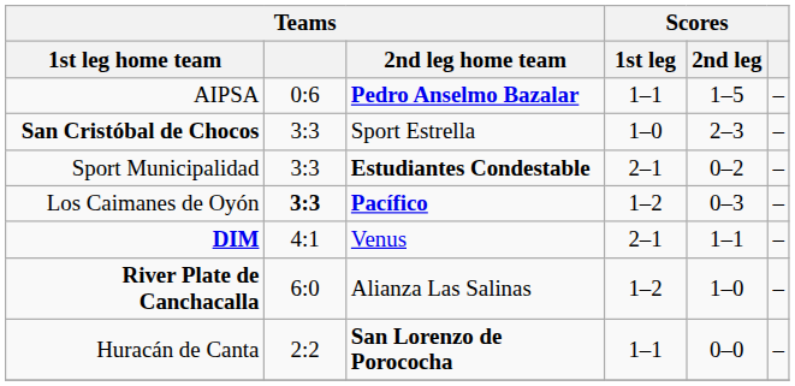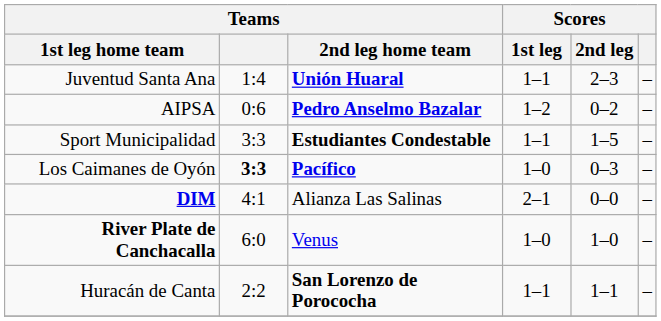+ row: Juventud Santa Ana | 1:4 | Unión Huaral | 1–1 | 2–3 | –
AIPSA | Scores / 1st leg: 1–1 -> 1–2
AIPSA | Scores / 2nd leg: 1–5 -> 0–2
- row: San Cristóbal de Chocos | 3:3 | Sport Estrella | 1–0 | 2–3 | –
Sport Municipalidad | Scores / 1st leg: 2–1 -> 1–1
Sport Municipalidad | Scores / 2nd leg: 0–2 -> 1–5
Los Caimanes de Oyón | Scores / 1st leg: 1–2 -> 1–0
DIM | Teams / 2nd leg home team: Venus -> Alianza Las Salinas
DIM | Scores / 2nd leg: 1–1 -> 0–0
River Plate de Canchacalla | Teams / 2nd leg home team: Alianza Las Salinas -> Venus
River Plate de Canchacalla | Scores / 1st leg: 1–2 -> 1–0
Huracán de Canta | Scores / 2nd leg: 0–0 -> 1–1
